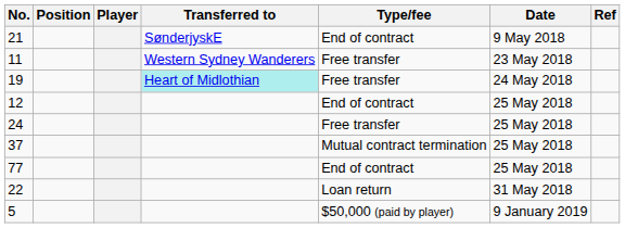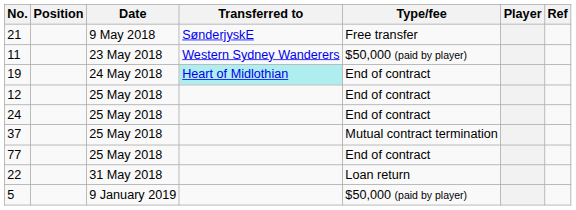columns swapped: Player <-> Date
21 | Type/fee: End of contract -> Free transfer
11 | Type/fee: Free transfer -> $50,000 (paid by player)
19 | Type/fee: Free transfer -> End of contract
24 | Type/fee: Free transfer -> End of contract
